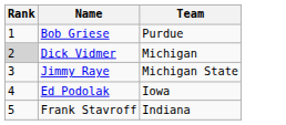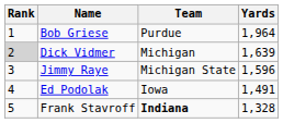+ column: Yards | 1,964 | 1,639 | 1,596 | 1,491 | 1,328
Frank Stavroff | Team: normal -> bold
